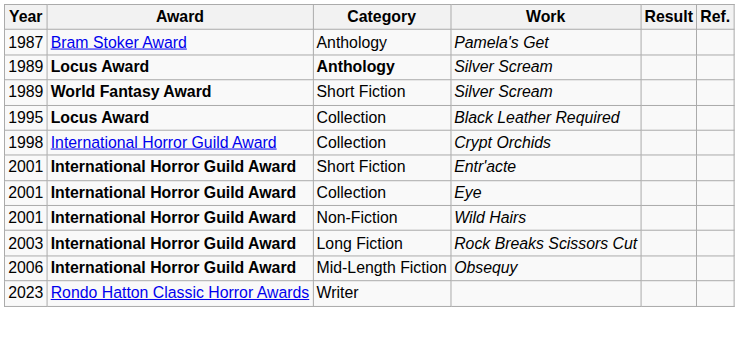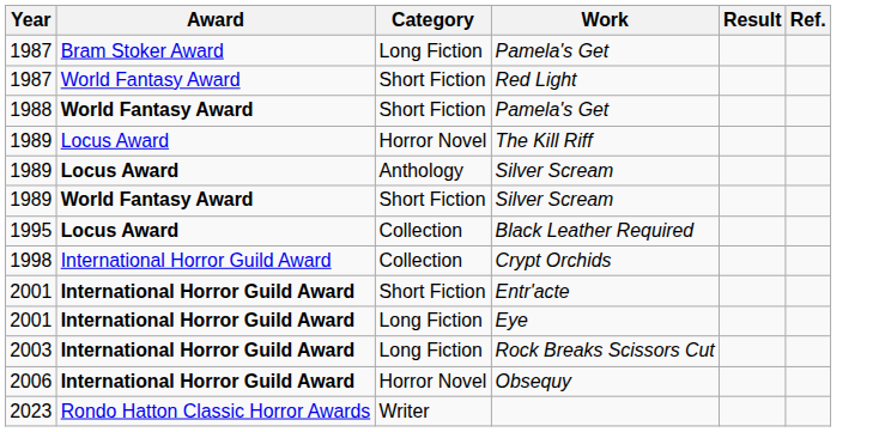Bram Stoker Award / Pamela's Get | Category: Anthology -> Long Fiction
+ row: 1987 | World Fantasy Award | Short Fiction | Red Light
+ row: 1988 | World Fantasy Award | Short Fiction | Pamela's Get
+ row: 1989 | Locus Award | Horror Novel | The Kill Riff
Locus Award / Silver Scream | Category: bold -> normal
Eye | Category: Collection -> Long Fiction
- row: 2001 | International Horror Guild Award | Non-Fiction | Wild Hairs
Obsequy | Category: Mid-Length Fiction -> Horror Novel
